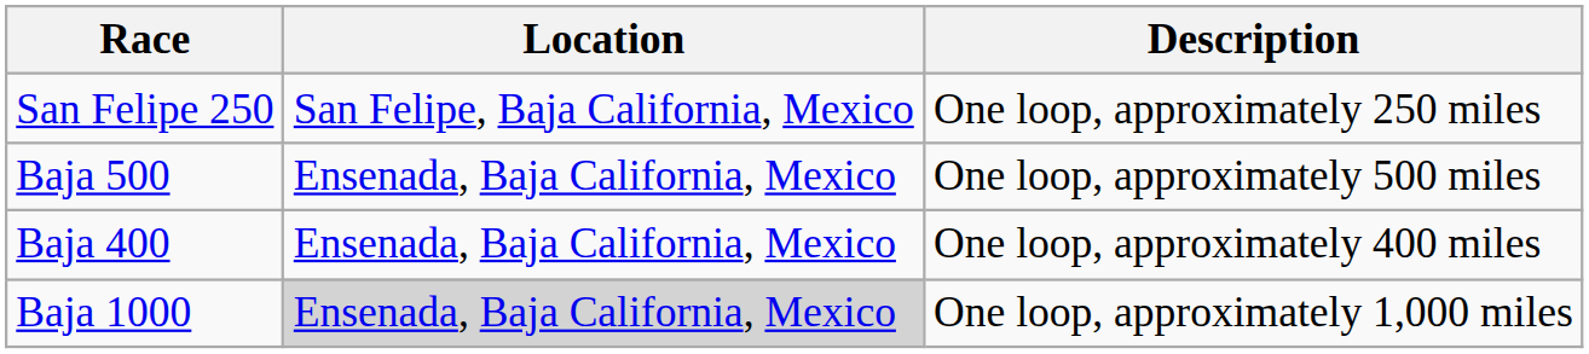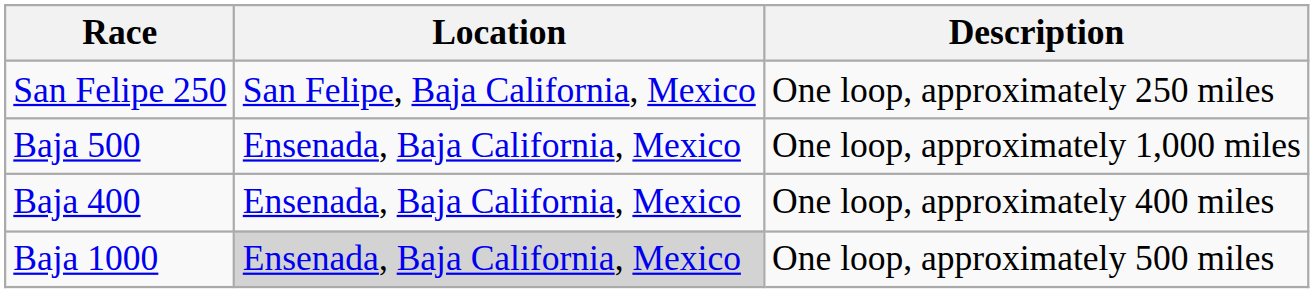Baja 500 | Description: One loop, approximately 500 miles -> One loop, approximately 1,000 miles
Baja 1000 | Description: One loop, approximately 1,000 miles -> One loop, approximately 500 miles
